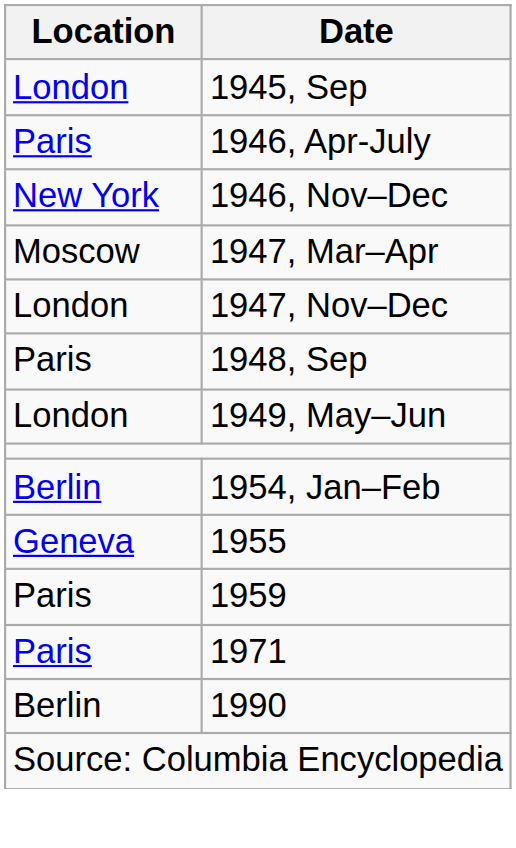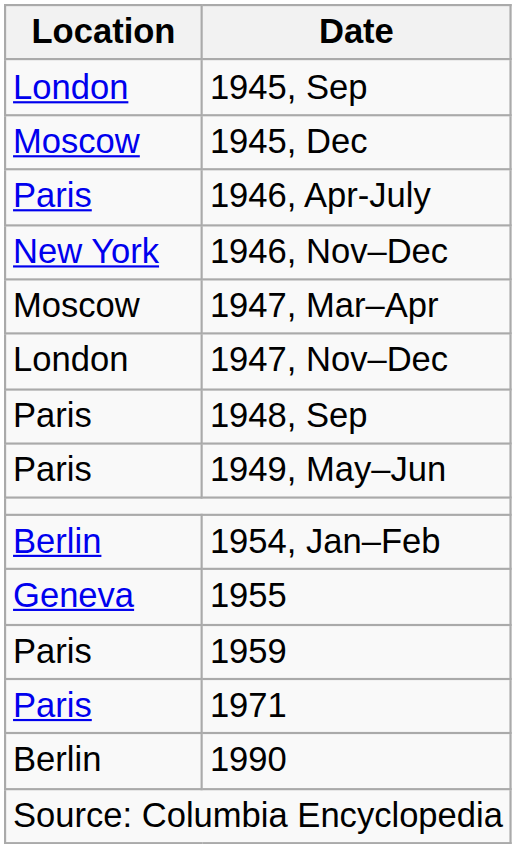+ row: Moscow | 1945, Dec
1949, May–Jun | Location: London -> Paris
